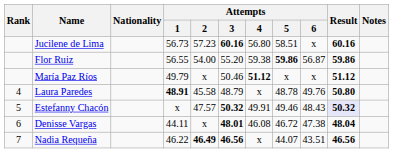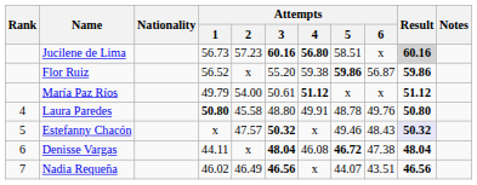Jucilene de Lima | Attempts / 4: normal -> bold
Jucilene de Lima | Result: no background -> lightgrey background
Flor Ruiz | Attempts / 1: 56.55 -> 56.52
Flor Ruiz | Attempts / 2: 54.00 -> x
María Paz Ríos | Attempts / 2: x -> 54.00
María Paz Ríos | Attempts / 3: 50.46 -> 50.61
Laura Paredes | Attempts / 1: 48.91 -> 50.80
Laura Paredes | Attempts / 3: 48.79 -> 48.80
Laura Paredes | Attempts / 4: x -> 49.91
Estefanny Chacón | Attempts / 4: 49.91 -> x
Denisse Vargas | Attempts / 3: 48.01 -> 48.04
Denisse Vargas | Attempts / 5: normal -> bold
Nadia Requeña | Attempts / 1: 46.22 -> 46.02
Nadia Requeña | Attempts / 2: bold -> normal
